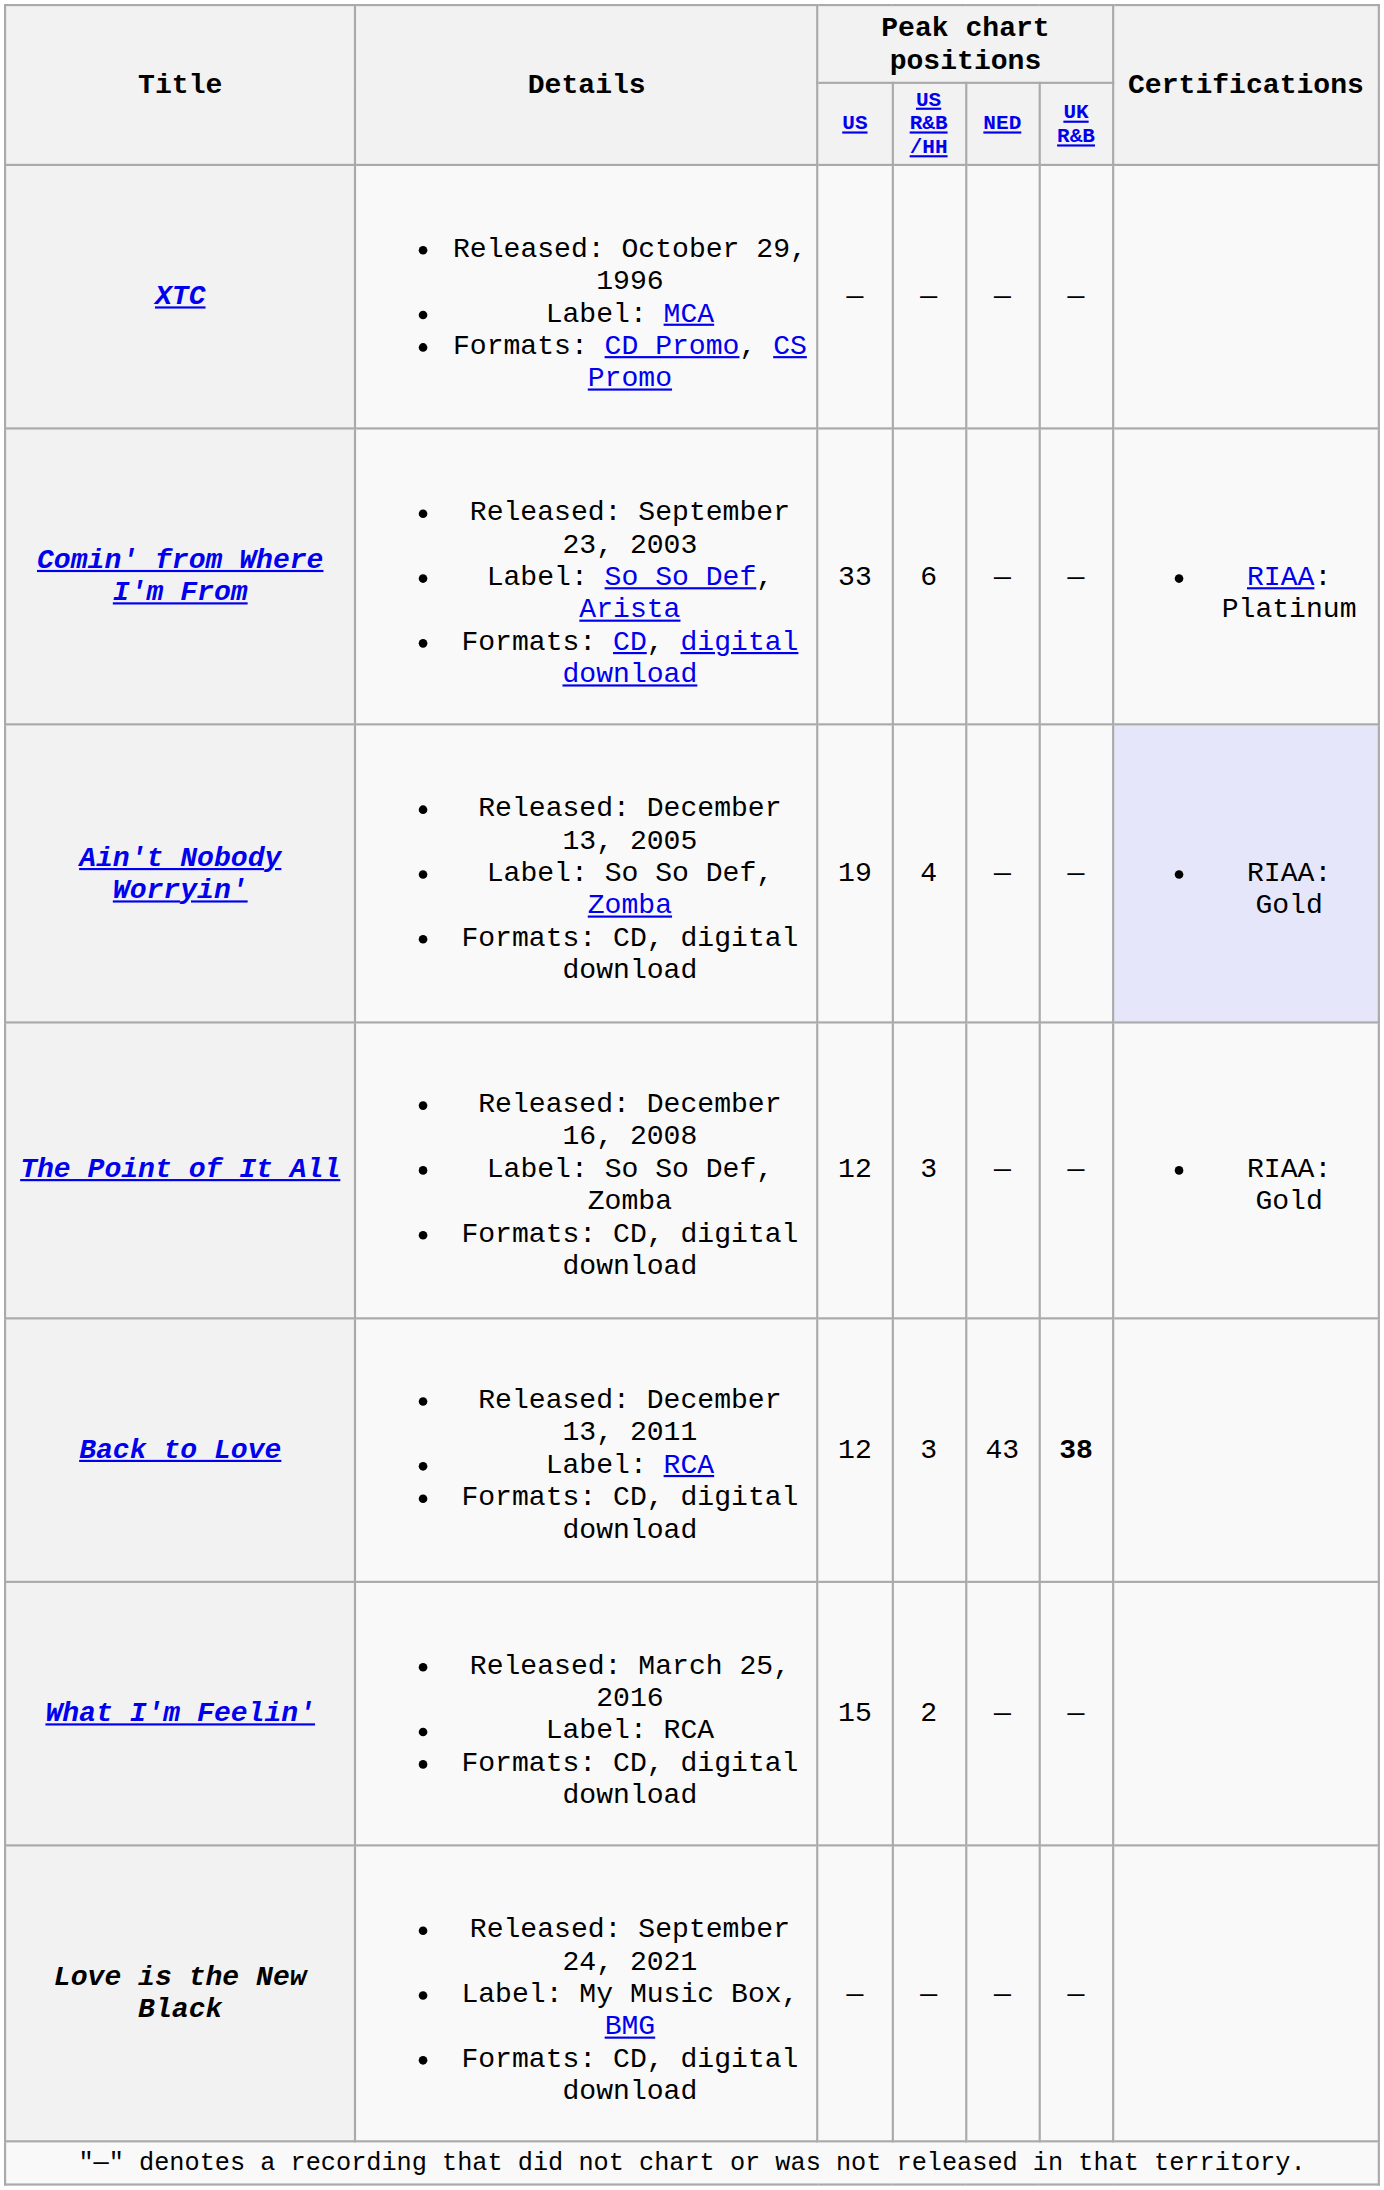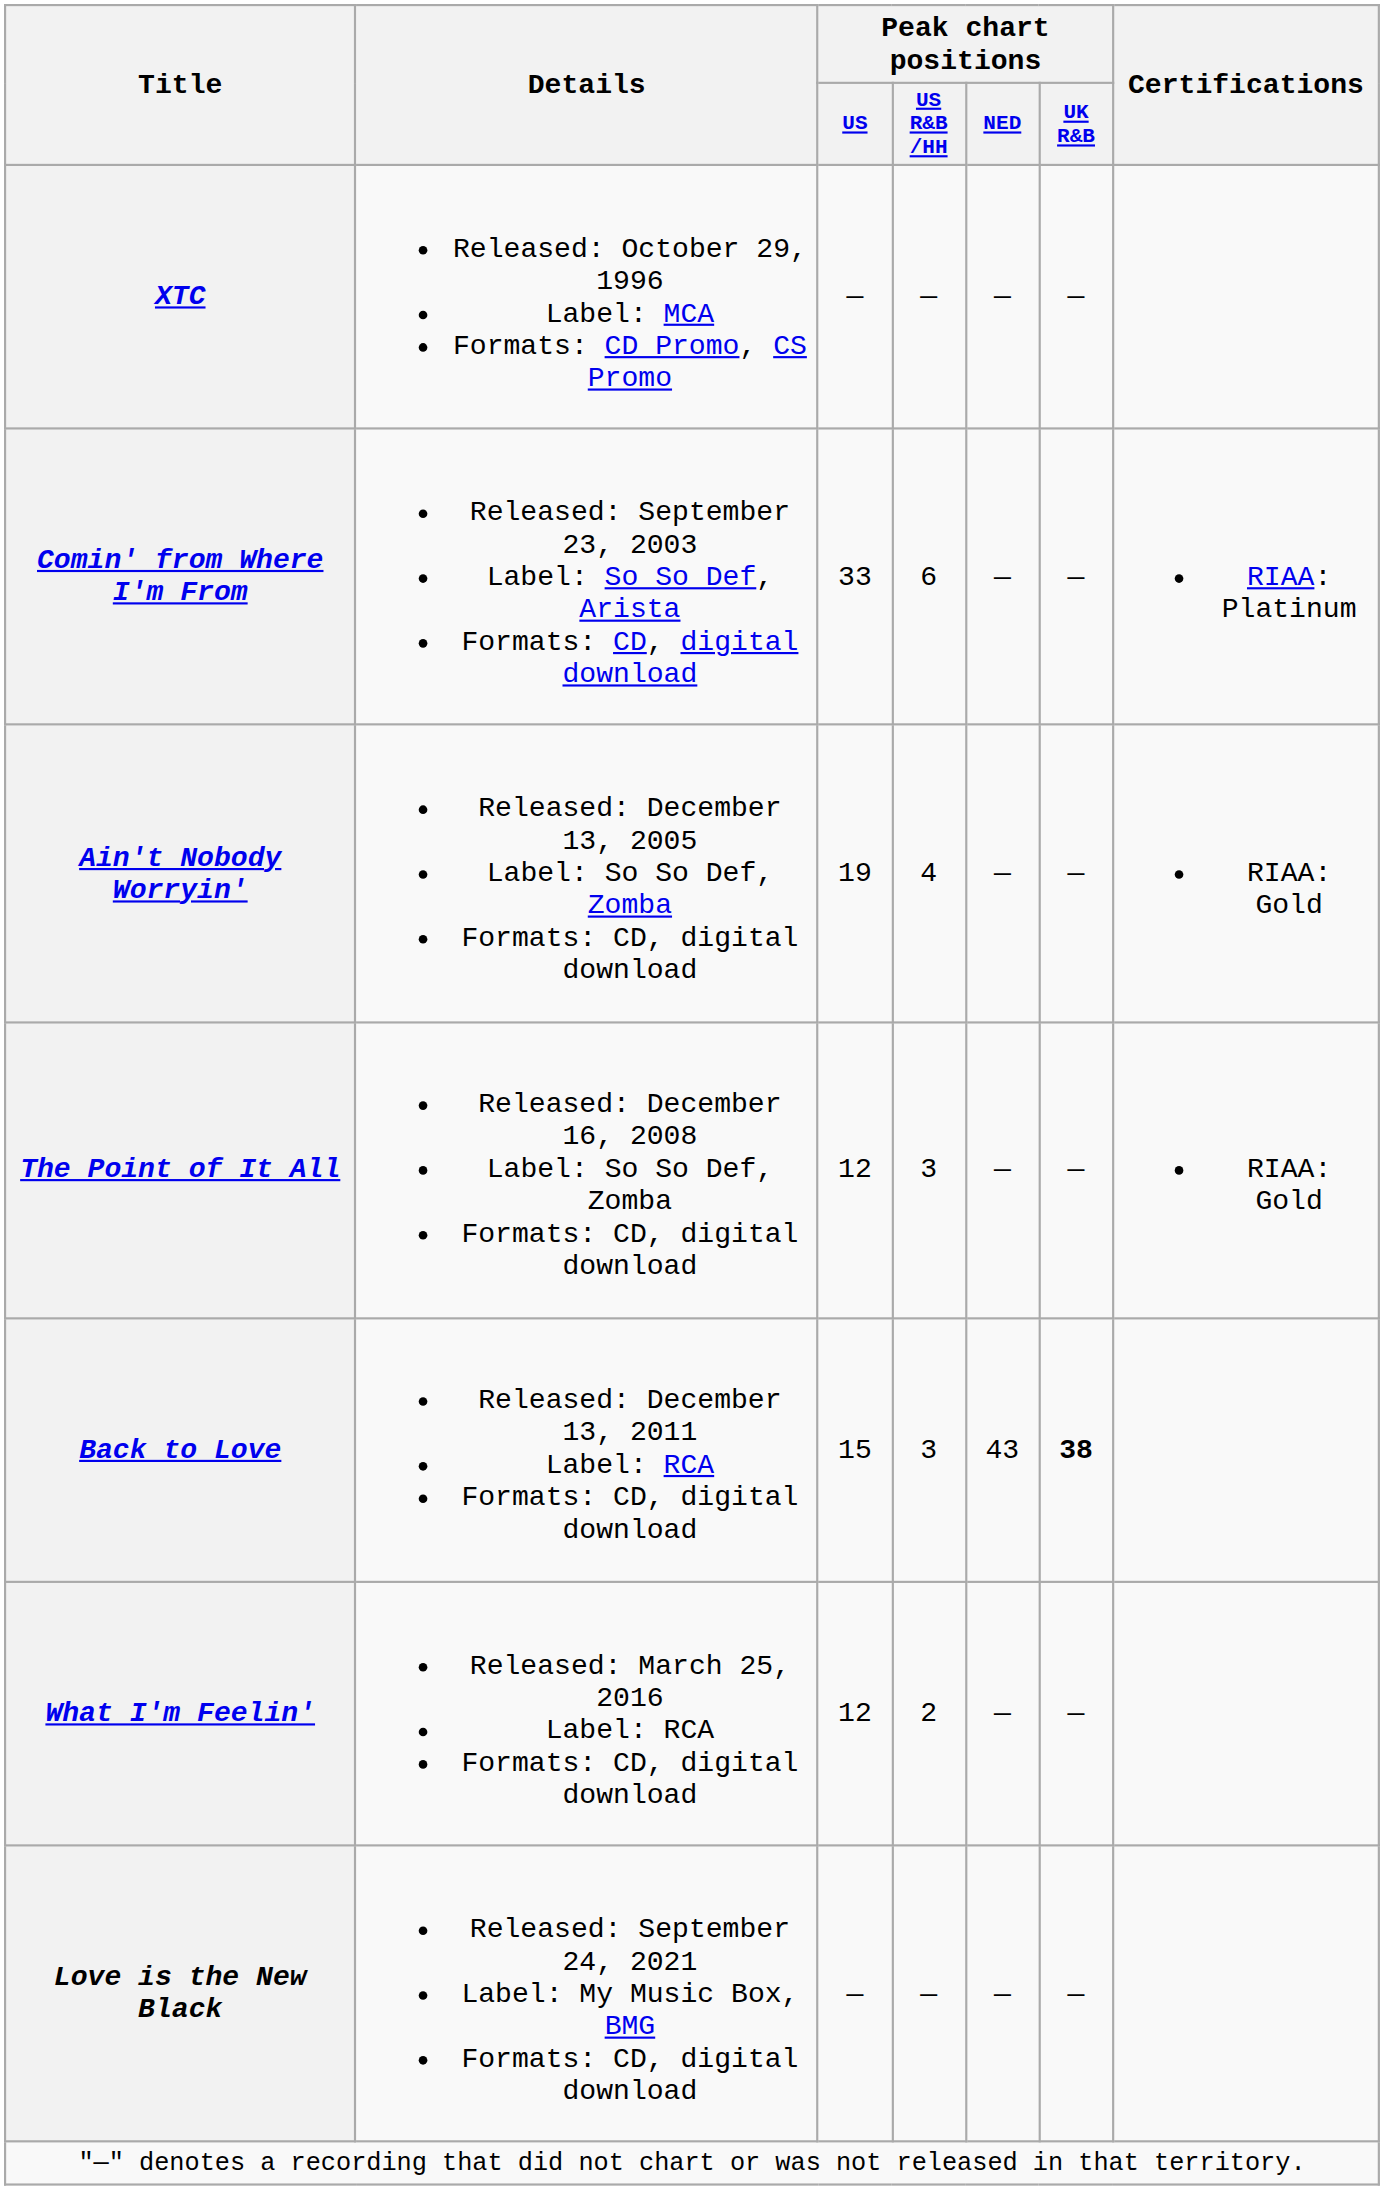Ain't Nobody Worryin' | Certifications: lavender background -> no background
Back to Love | Peak chart positions / US: 12 -> 15
What I'm Feelin' | Peak chart positions / US: 15 -> 12
